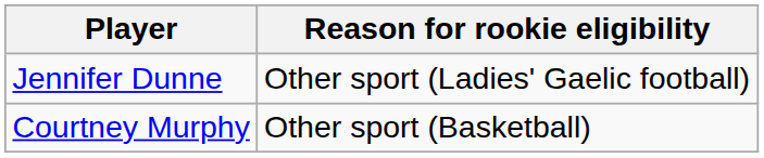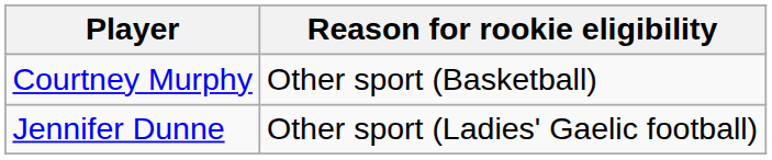rows swapped: Jennifer Dunne <-> Courtney Murphy
